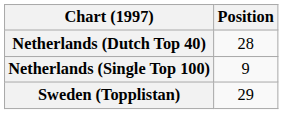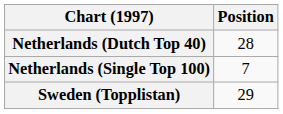Netherlands (Single Top 100) | Position: 9 -> 7
